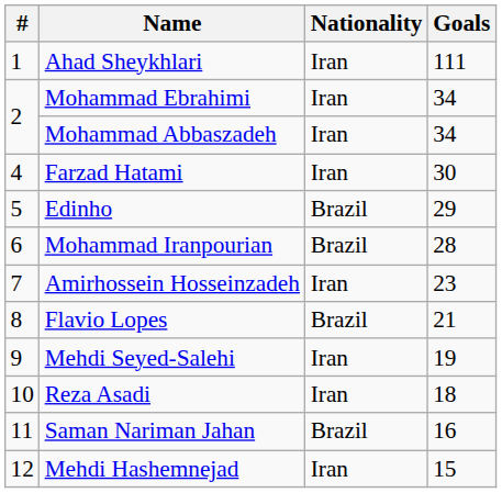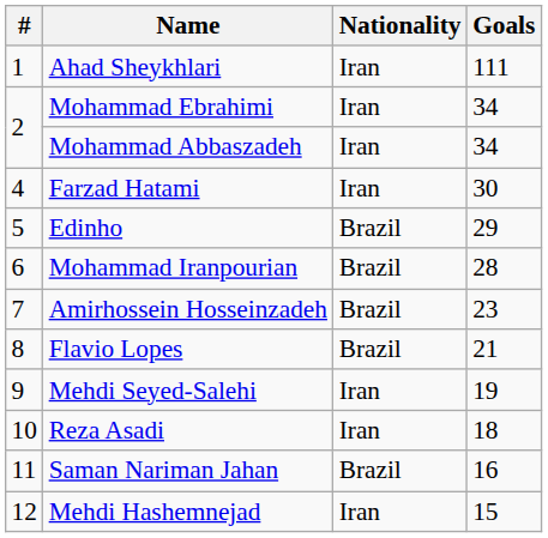Amirhossein Hosseinzadeh | Nationality: Iran -> Brazil
